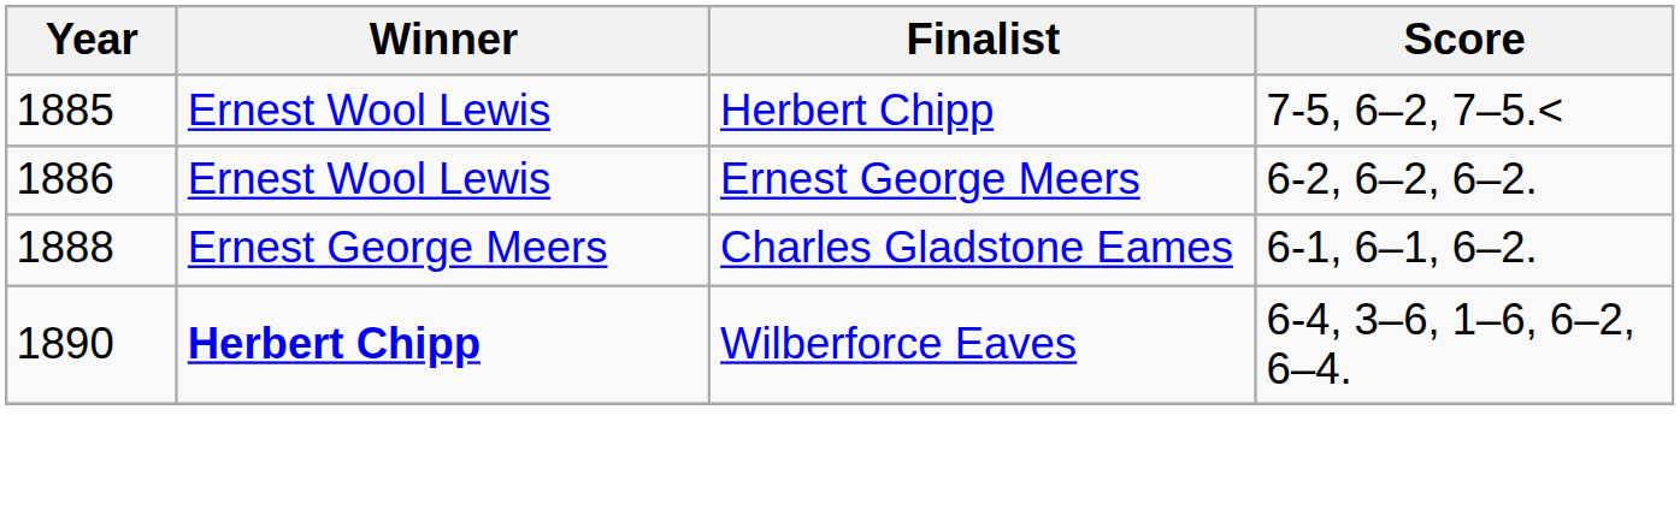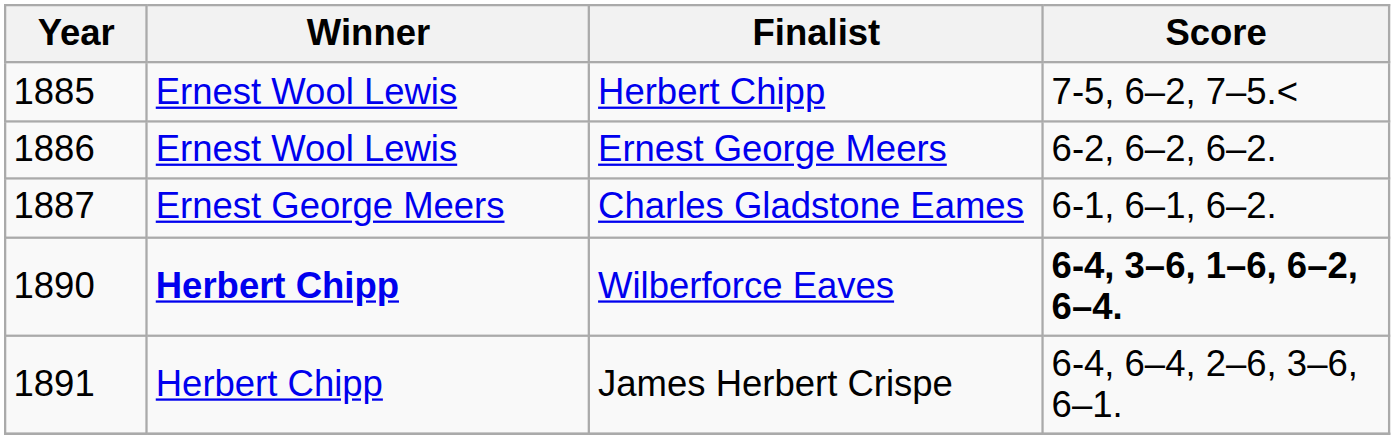Charles Gladstone Eames | Year: 1888 -> 1887
Wilberforce Eaves | Score: normal -> bold
+ row: 1891 | Herbert Chipp | James Herbert Crispe | 6-4, 6–4, 2–6, 3–6, 6–1.
